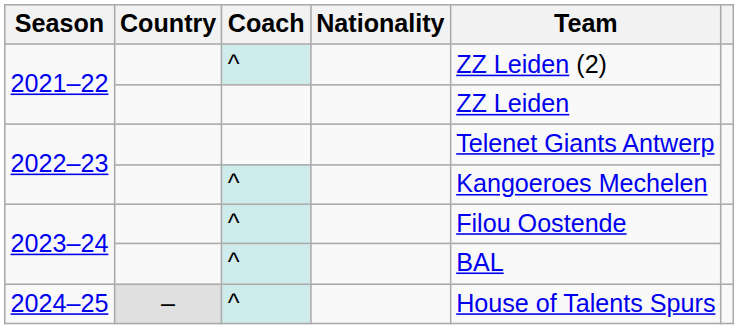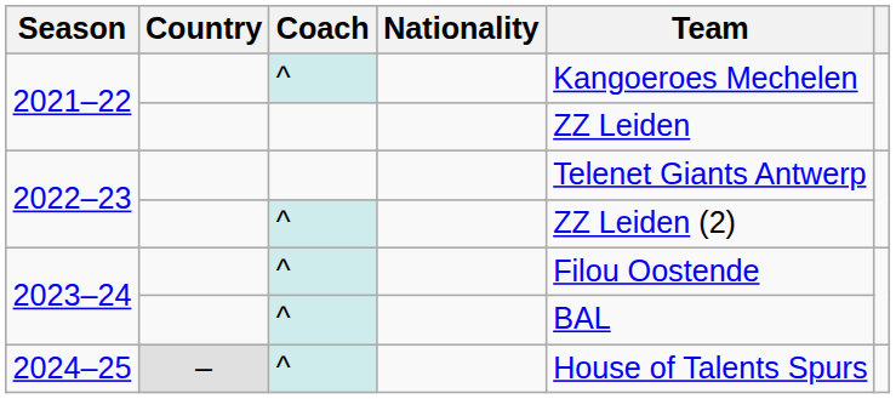2021–22 / ^ | Team: ZZ Leiden (2) -> Kangoeroes Mechelen
2022–23 / ^ | Team: Kangoeroes Mechelen -> ZZ Leiden (2)
